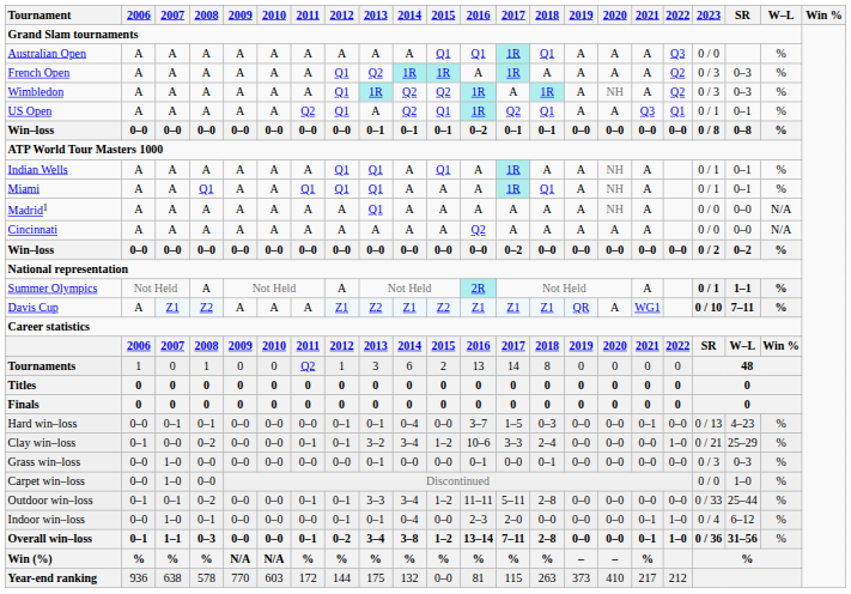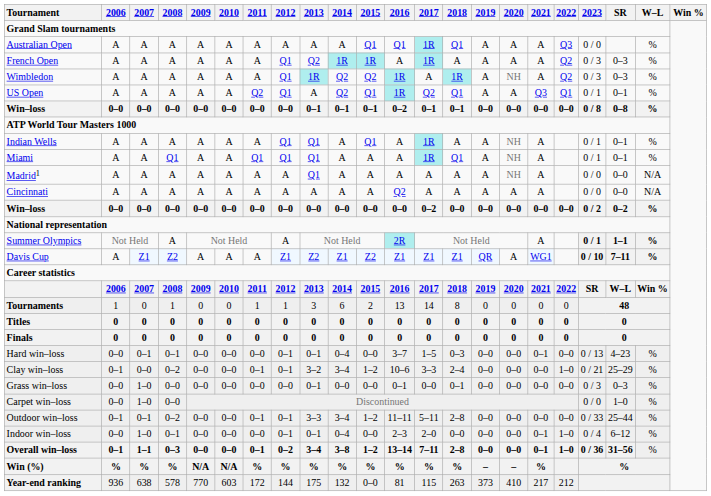Tournaments | 2011: Q2 -> 1
